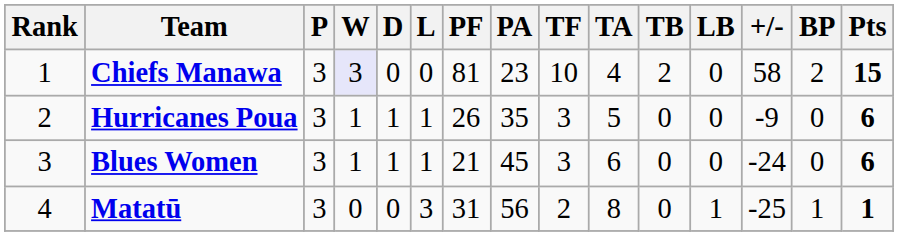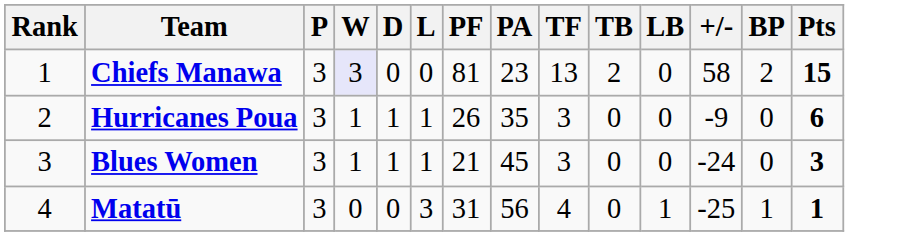- column: TA | 4 | 5 | 6 | 8
Chiefs Manawa | TF: 10 -> 13
Blues Women | Pts: 6 -> 3
Matatū | TF: 2 -> 4
